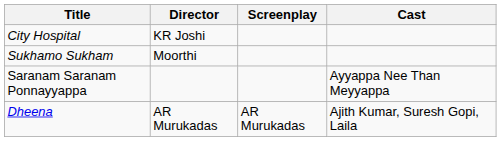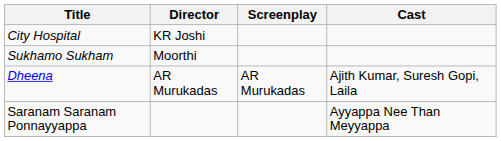rows swapped: Dheena <-> Saranam Saranam Ponnayyappa
